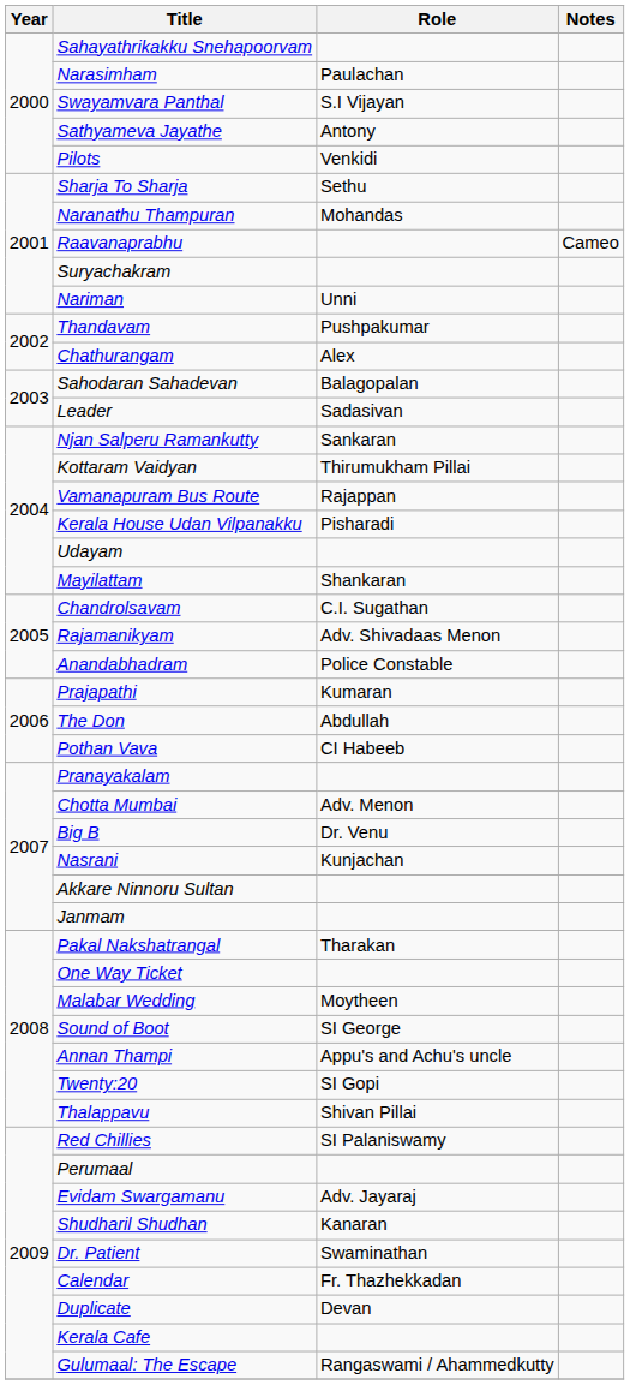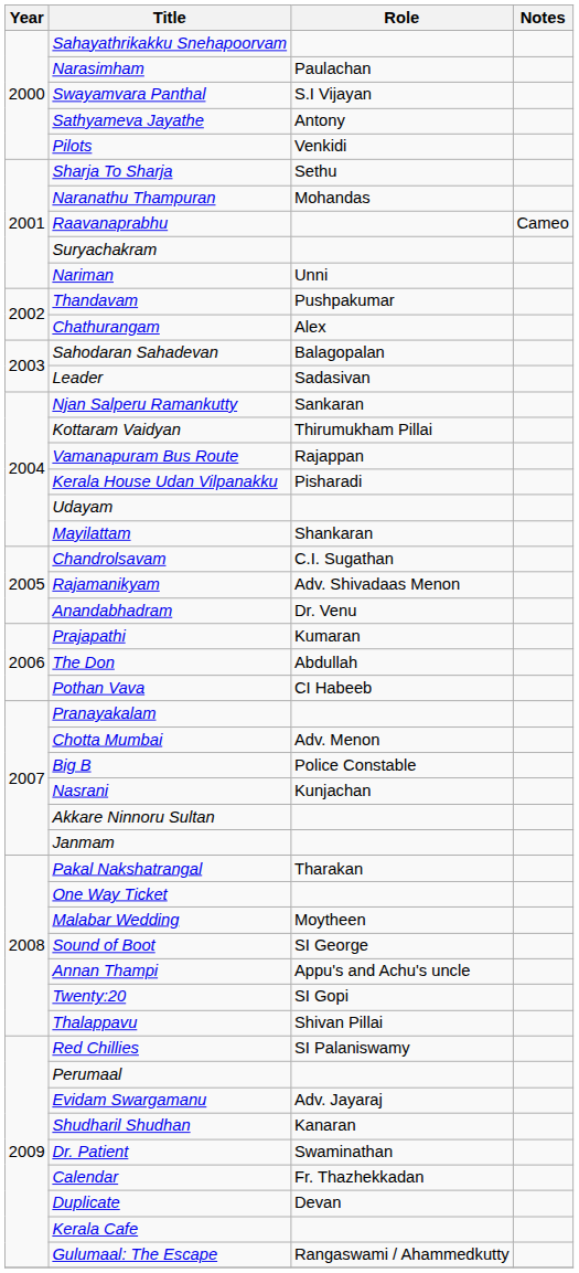Anandabhadram | Role: Police Constable -> Dr. Venu
Big B | Role: Dr. Venu -> Police Constable
